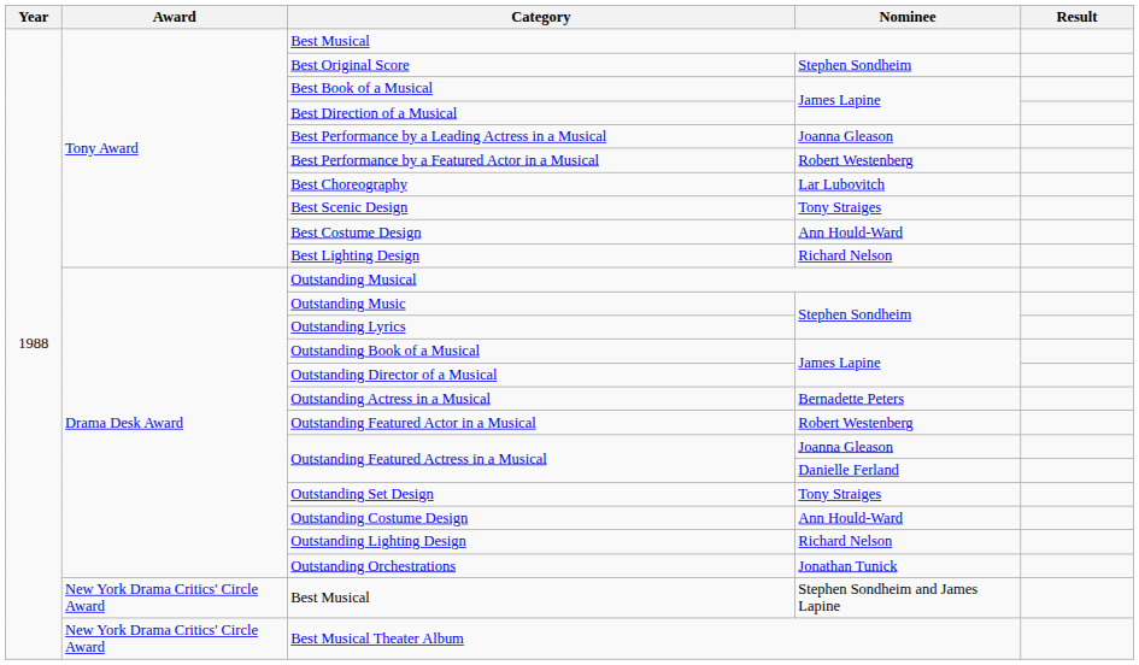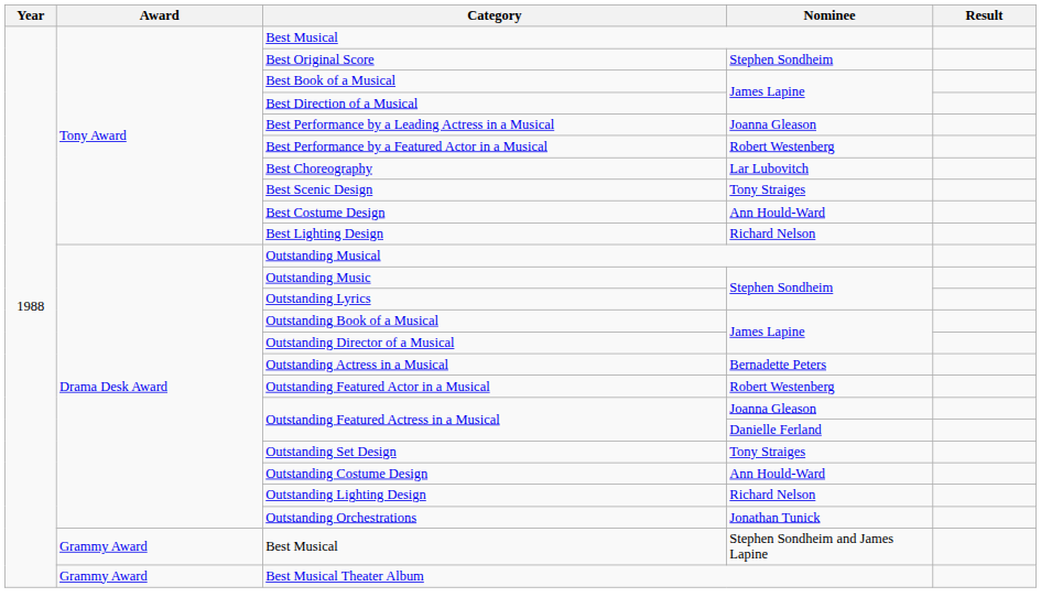Best Musical / Stephen Sondheim and James Lapine | Award: New York Drama Critics' Circle Award -> Grammy Award
Best Musical Theater Album | Award: New York Drama Critics' Circle Award -> Grammy Award
